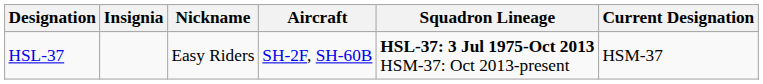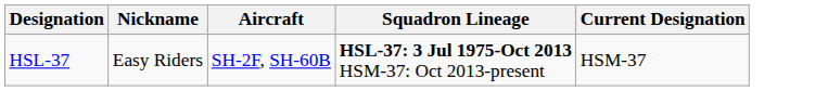- column: Insignia
